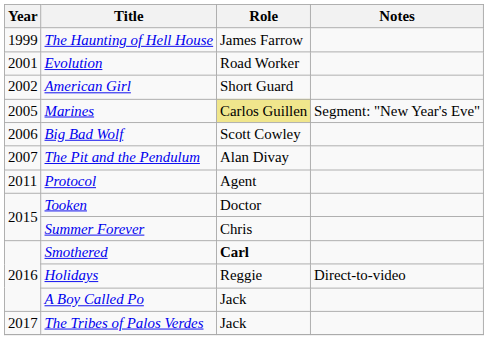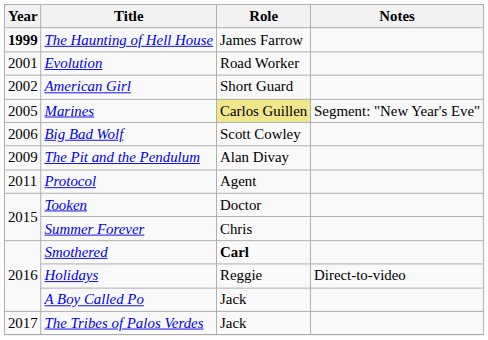The Haunting of Hell House | Year: normal -> bold
The Pit and the Pendulum | Year: 2007 -> 2009
